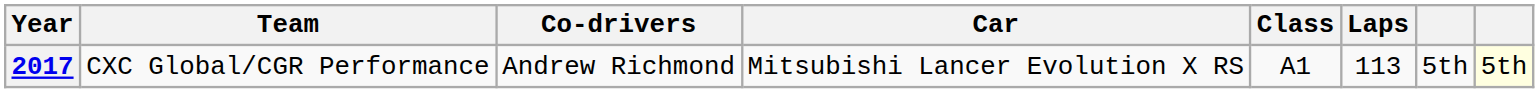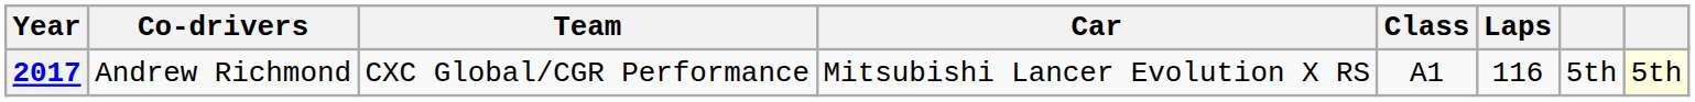columns swapped: Team <-> Co-drivers
2017 | Laps: 113 -> 116
